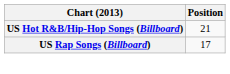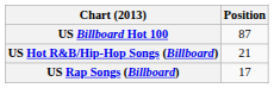+ row: US Billboard Hot 100 | 87
